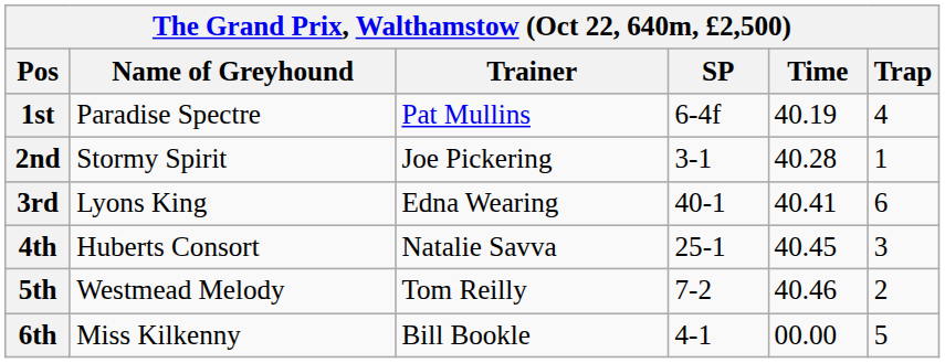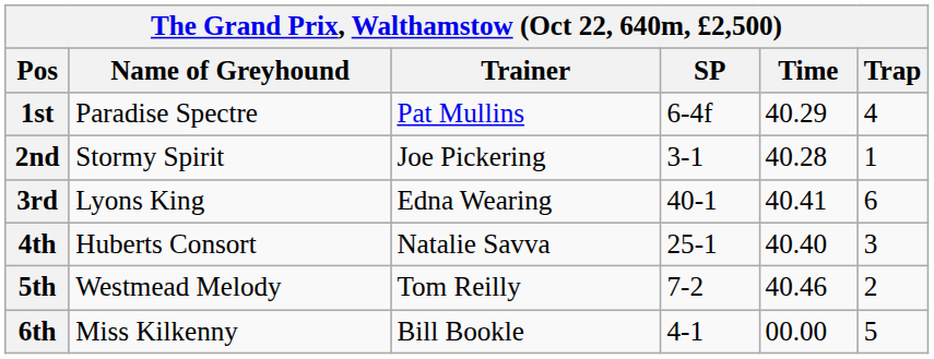1st | Time: 40.19 -> 40.29
4th | Time: 40.45 -> 40.40
